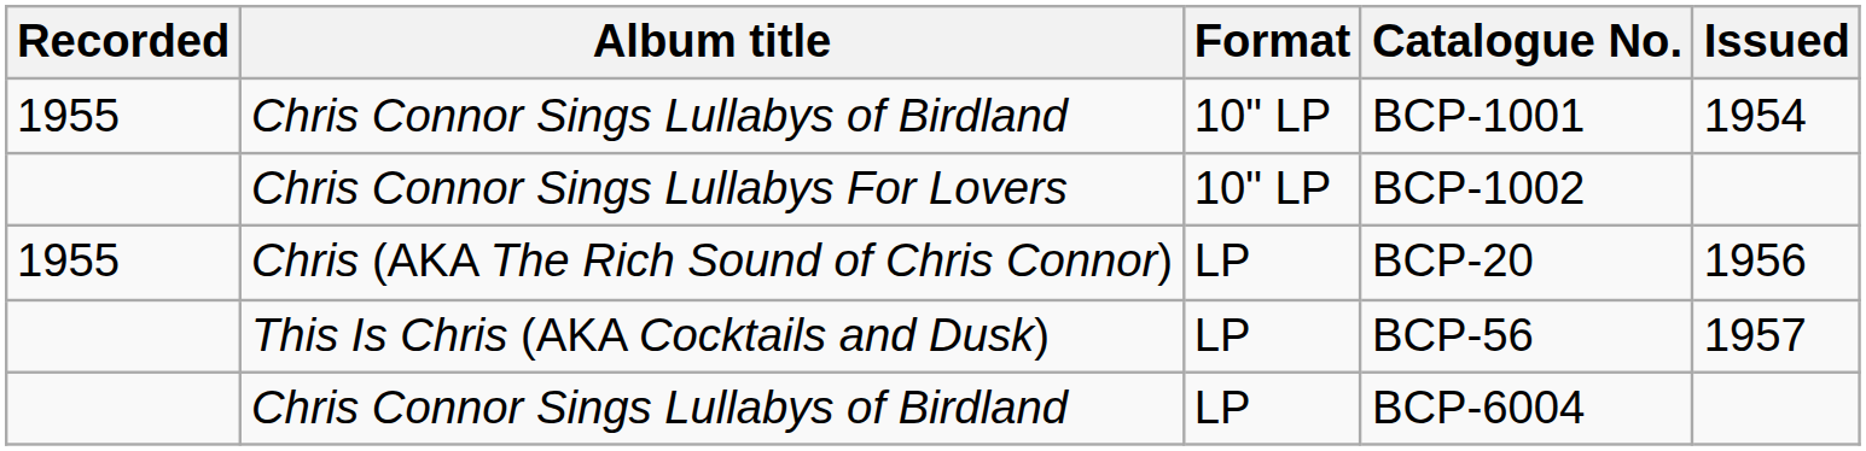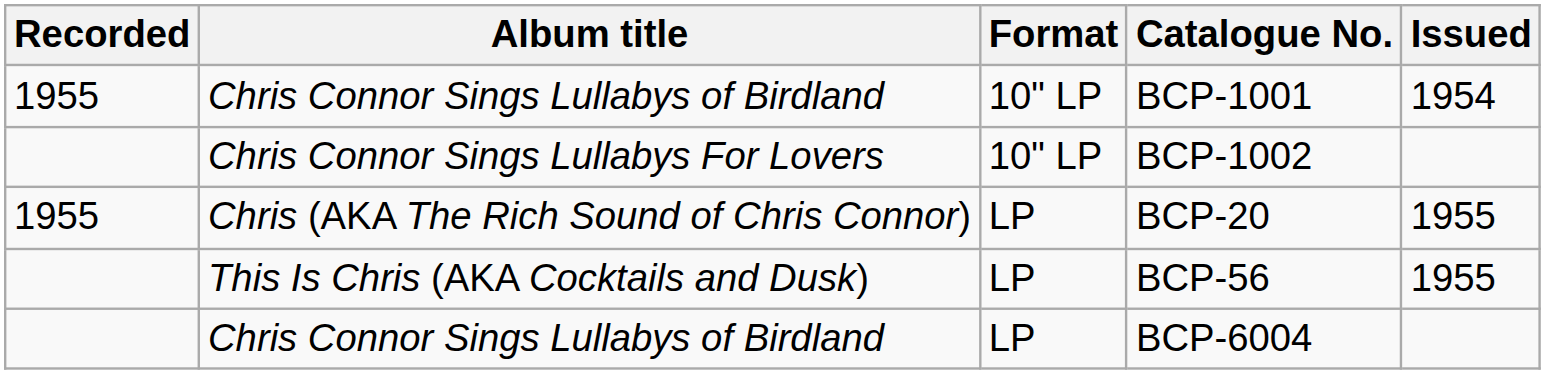BCP-20 | Issued: 1956 -> 1955
BCP-56 | Issued: 1957 -> 1955
